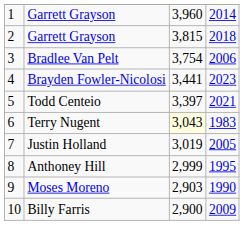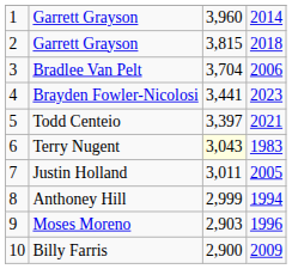Bradlee Van Pelt | column 3: 3,754 -> 3,704
Justin Holland | column 3: 3,019 -> 3,011
Anthoney Hill | column 4: 1995 -> 1994
Moses Moreno | column 4: 1990 -> 1996
